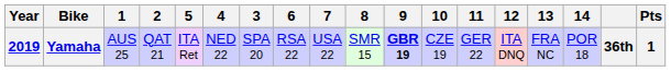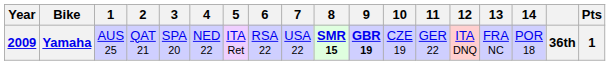columns swapped: 3 <-> 5
Yamaha | Year: 2019 -> 2009
Yamaha | 8: normal -> bold
